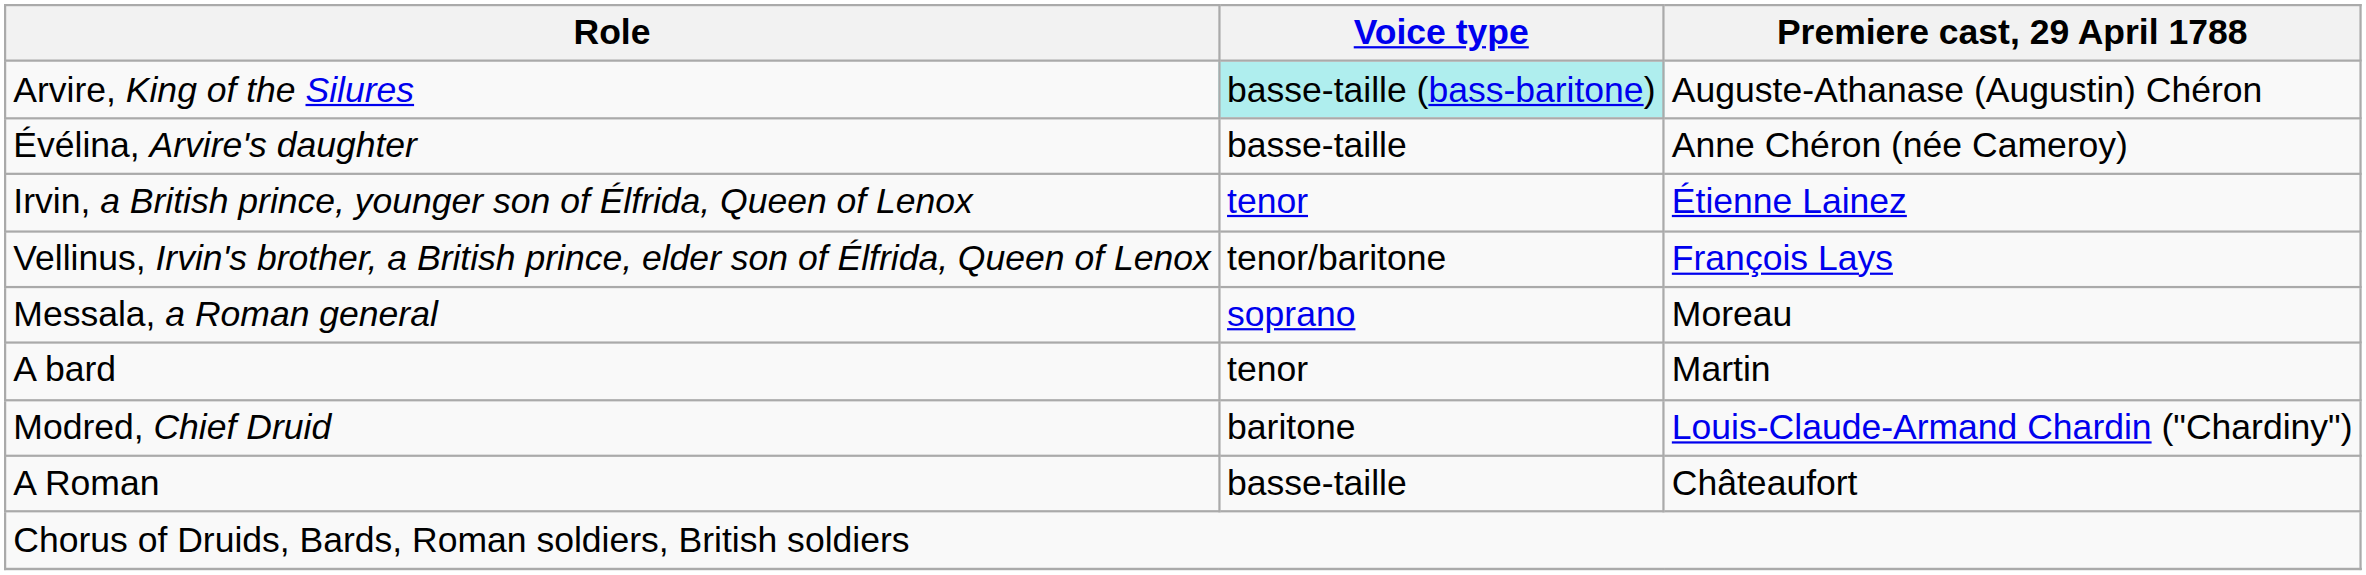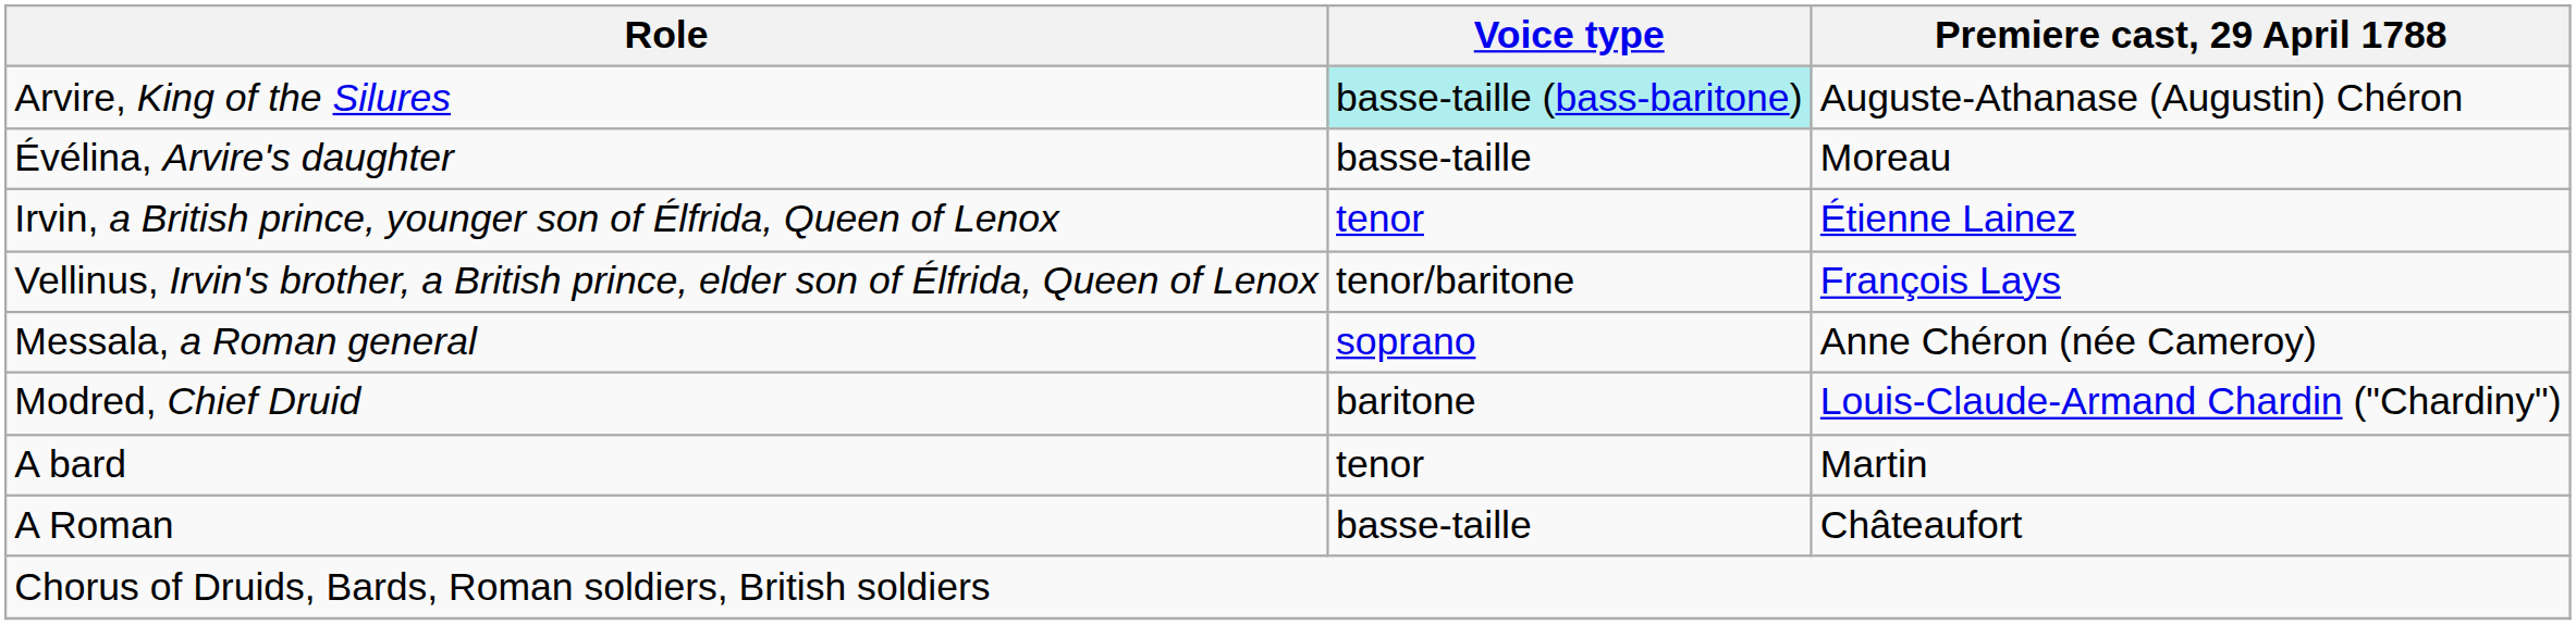Évélina, Arvire's daughter | Premiere cast, 29 April 1788: Anne Chéron (née Cameroy) -> Moreau
Messala, a Roman general | Premiere cast, 29 April 1788: Moreau -> Anne Chéron (née Cameroy)
rows swapped: Modred, Chief Druid <-> A bard
